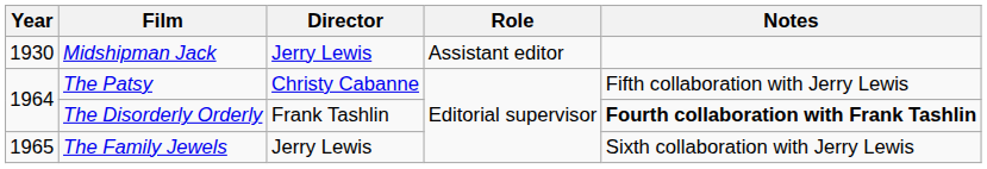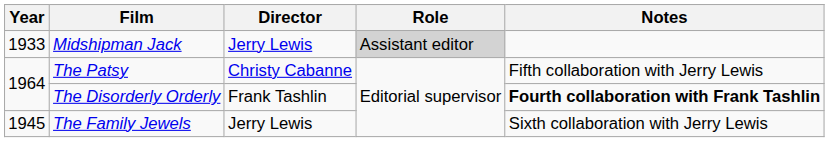Midshipman Jack | Year: 1930 -> 1933
Midshipman Jack | Role: no background -> lightgrey background
The Family Jewels | Year: 1965 -> 1945
